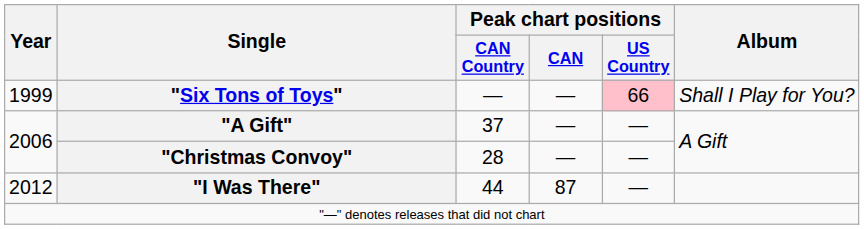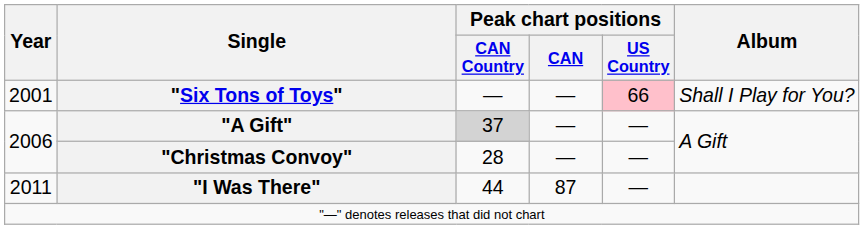"Six Tons of Toys" | Year: 1999 -> 2001
"A Gift" | Peak chart positions / CAN Country: no background -> lightgrey background
"I Was There" | Year: 2012 -> 2011
